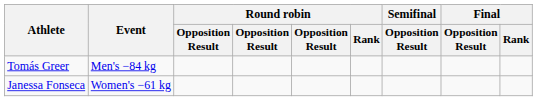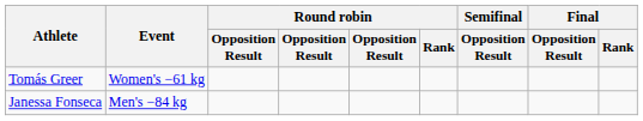Tomás Greer | Event: Men's −84 kg -> Women's −61 kg
Janessa Fonseca | Event: Women's −61 kg -> Men's −84 kg
